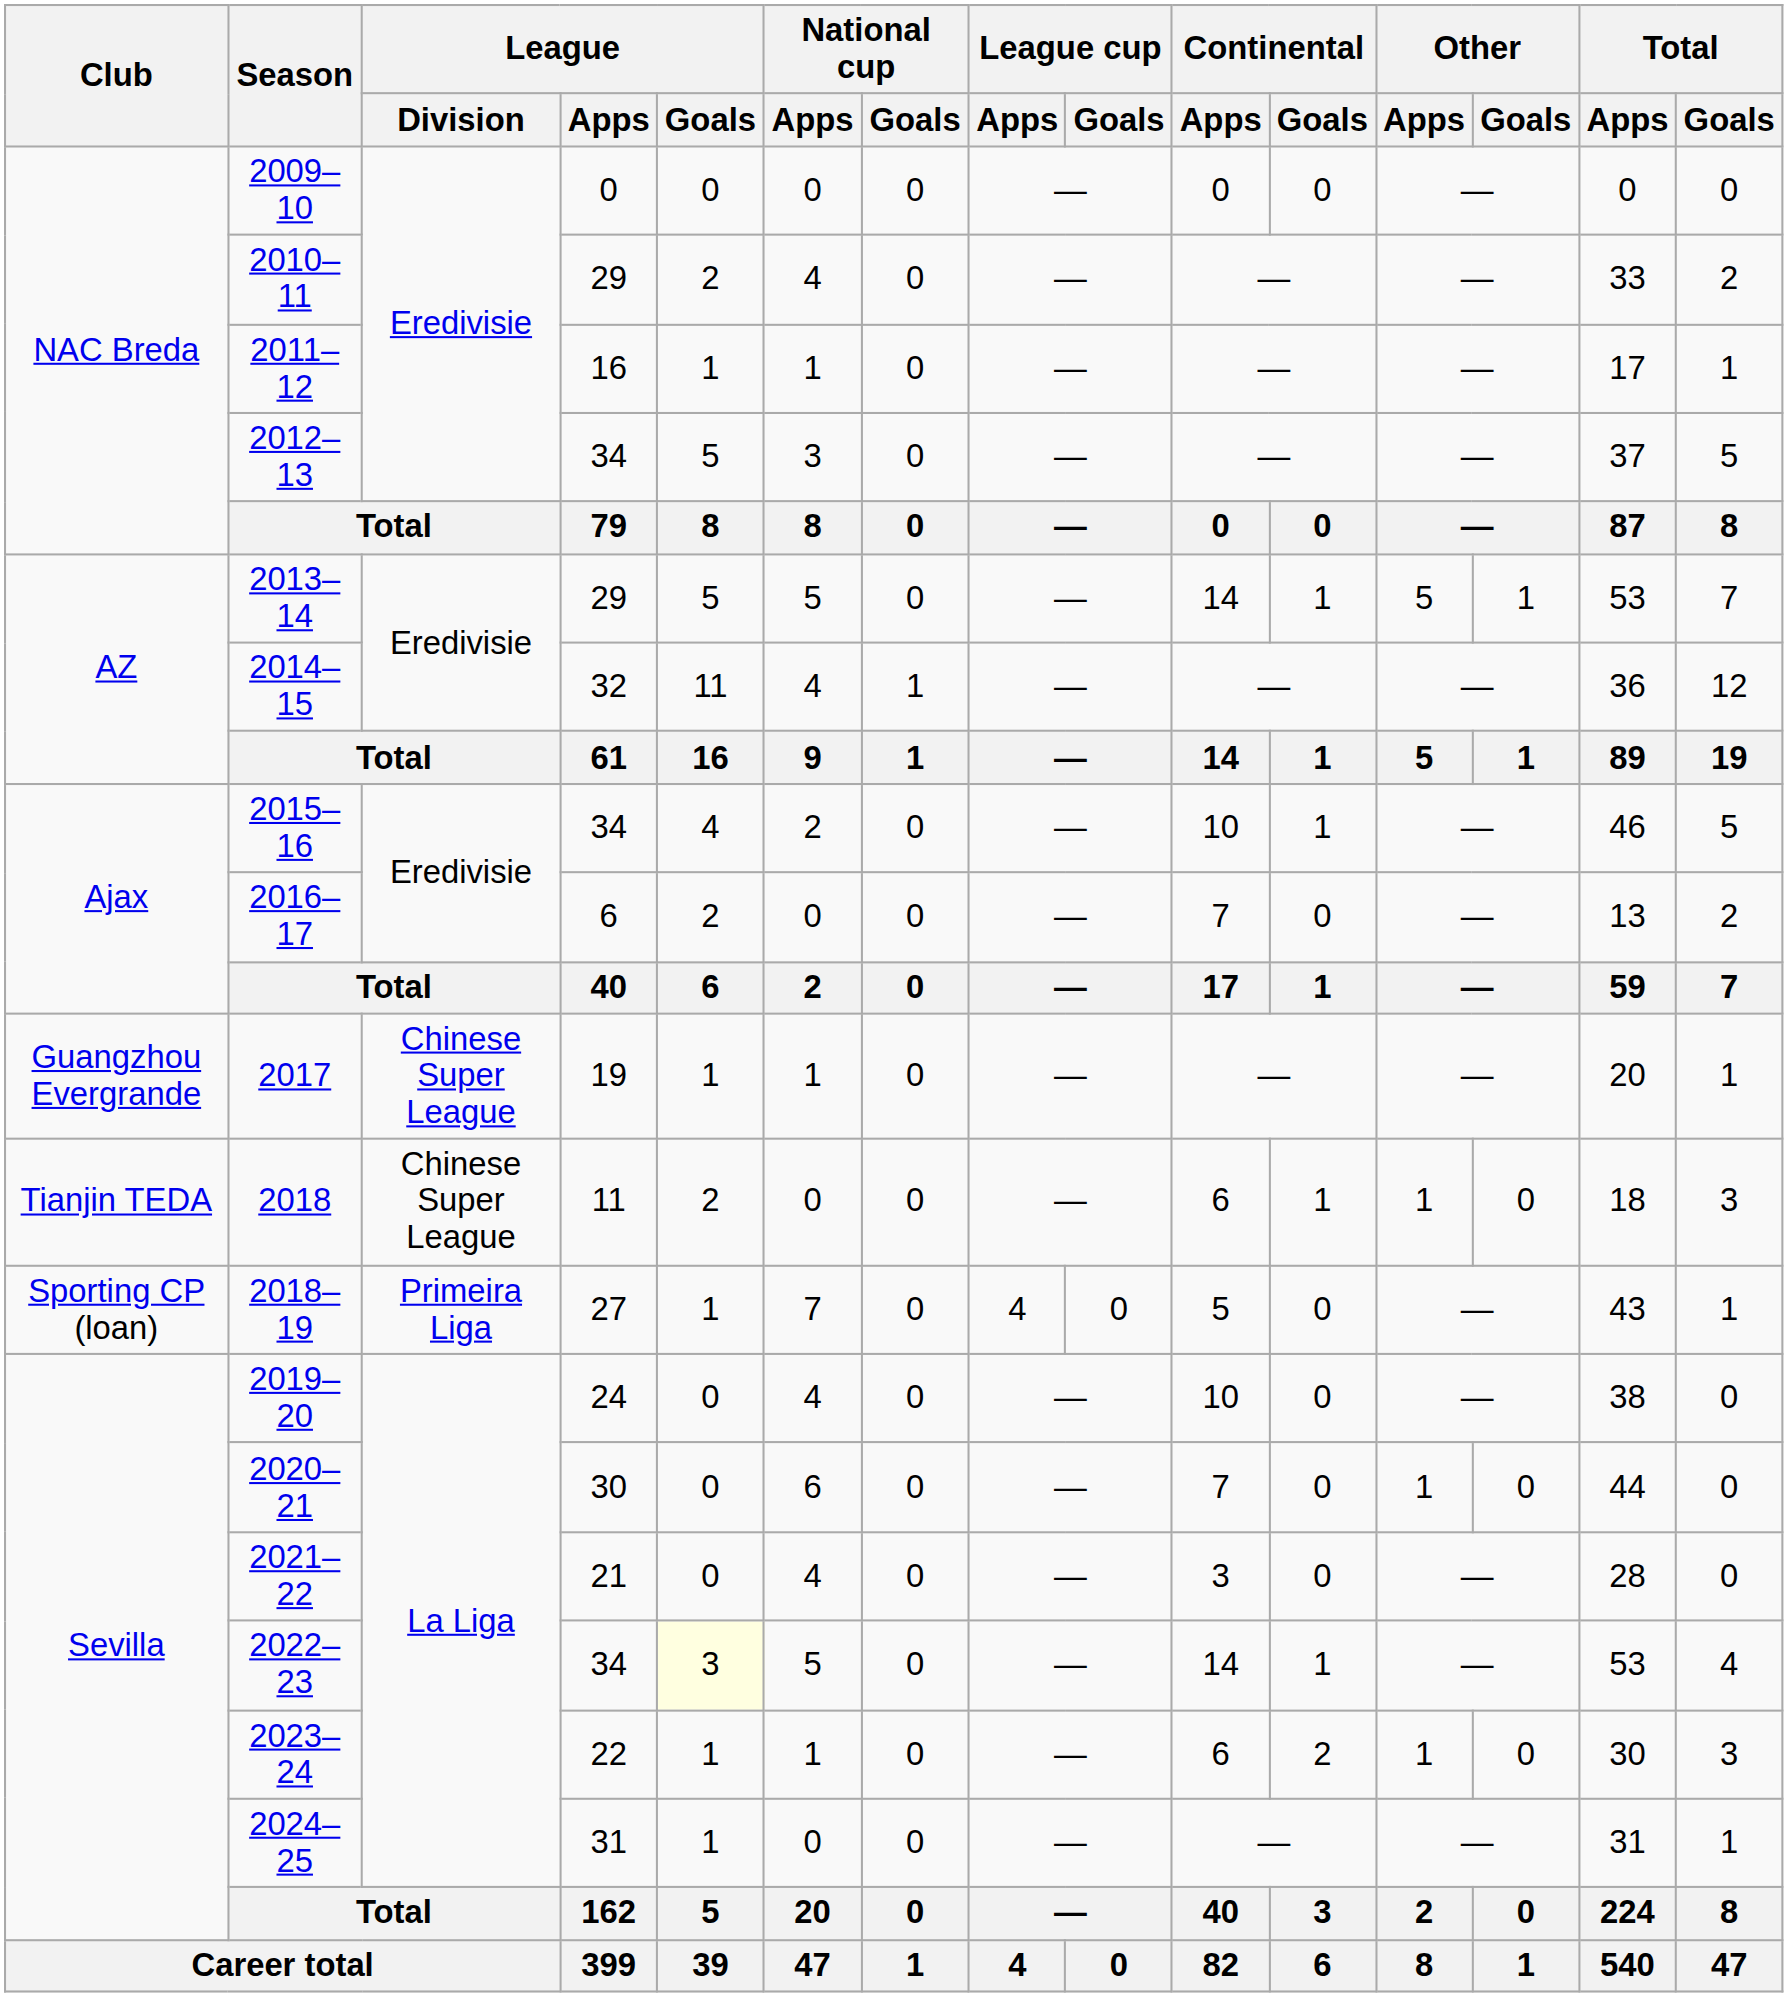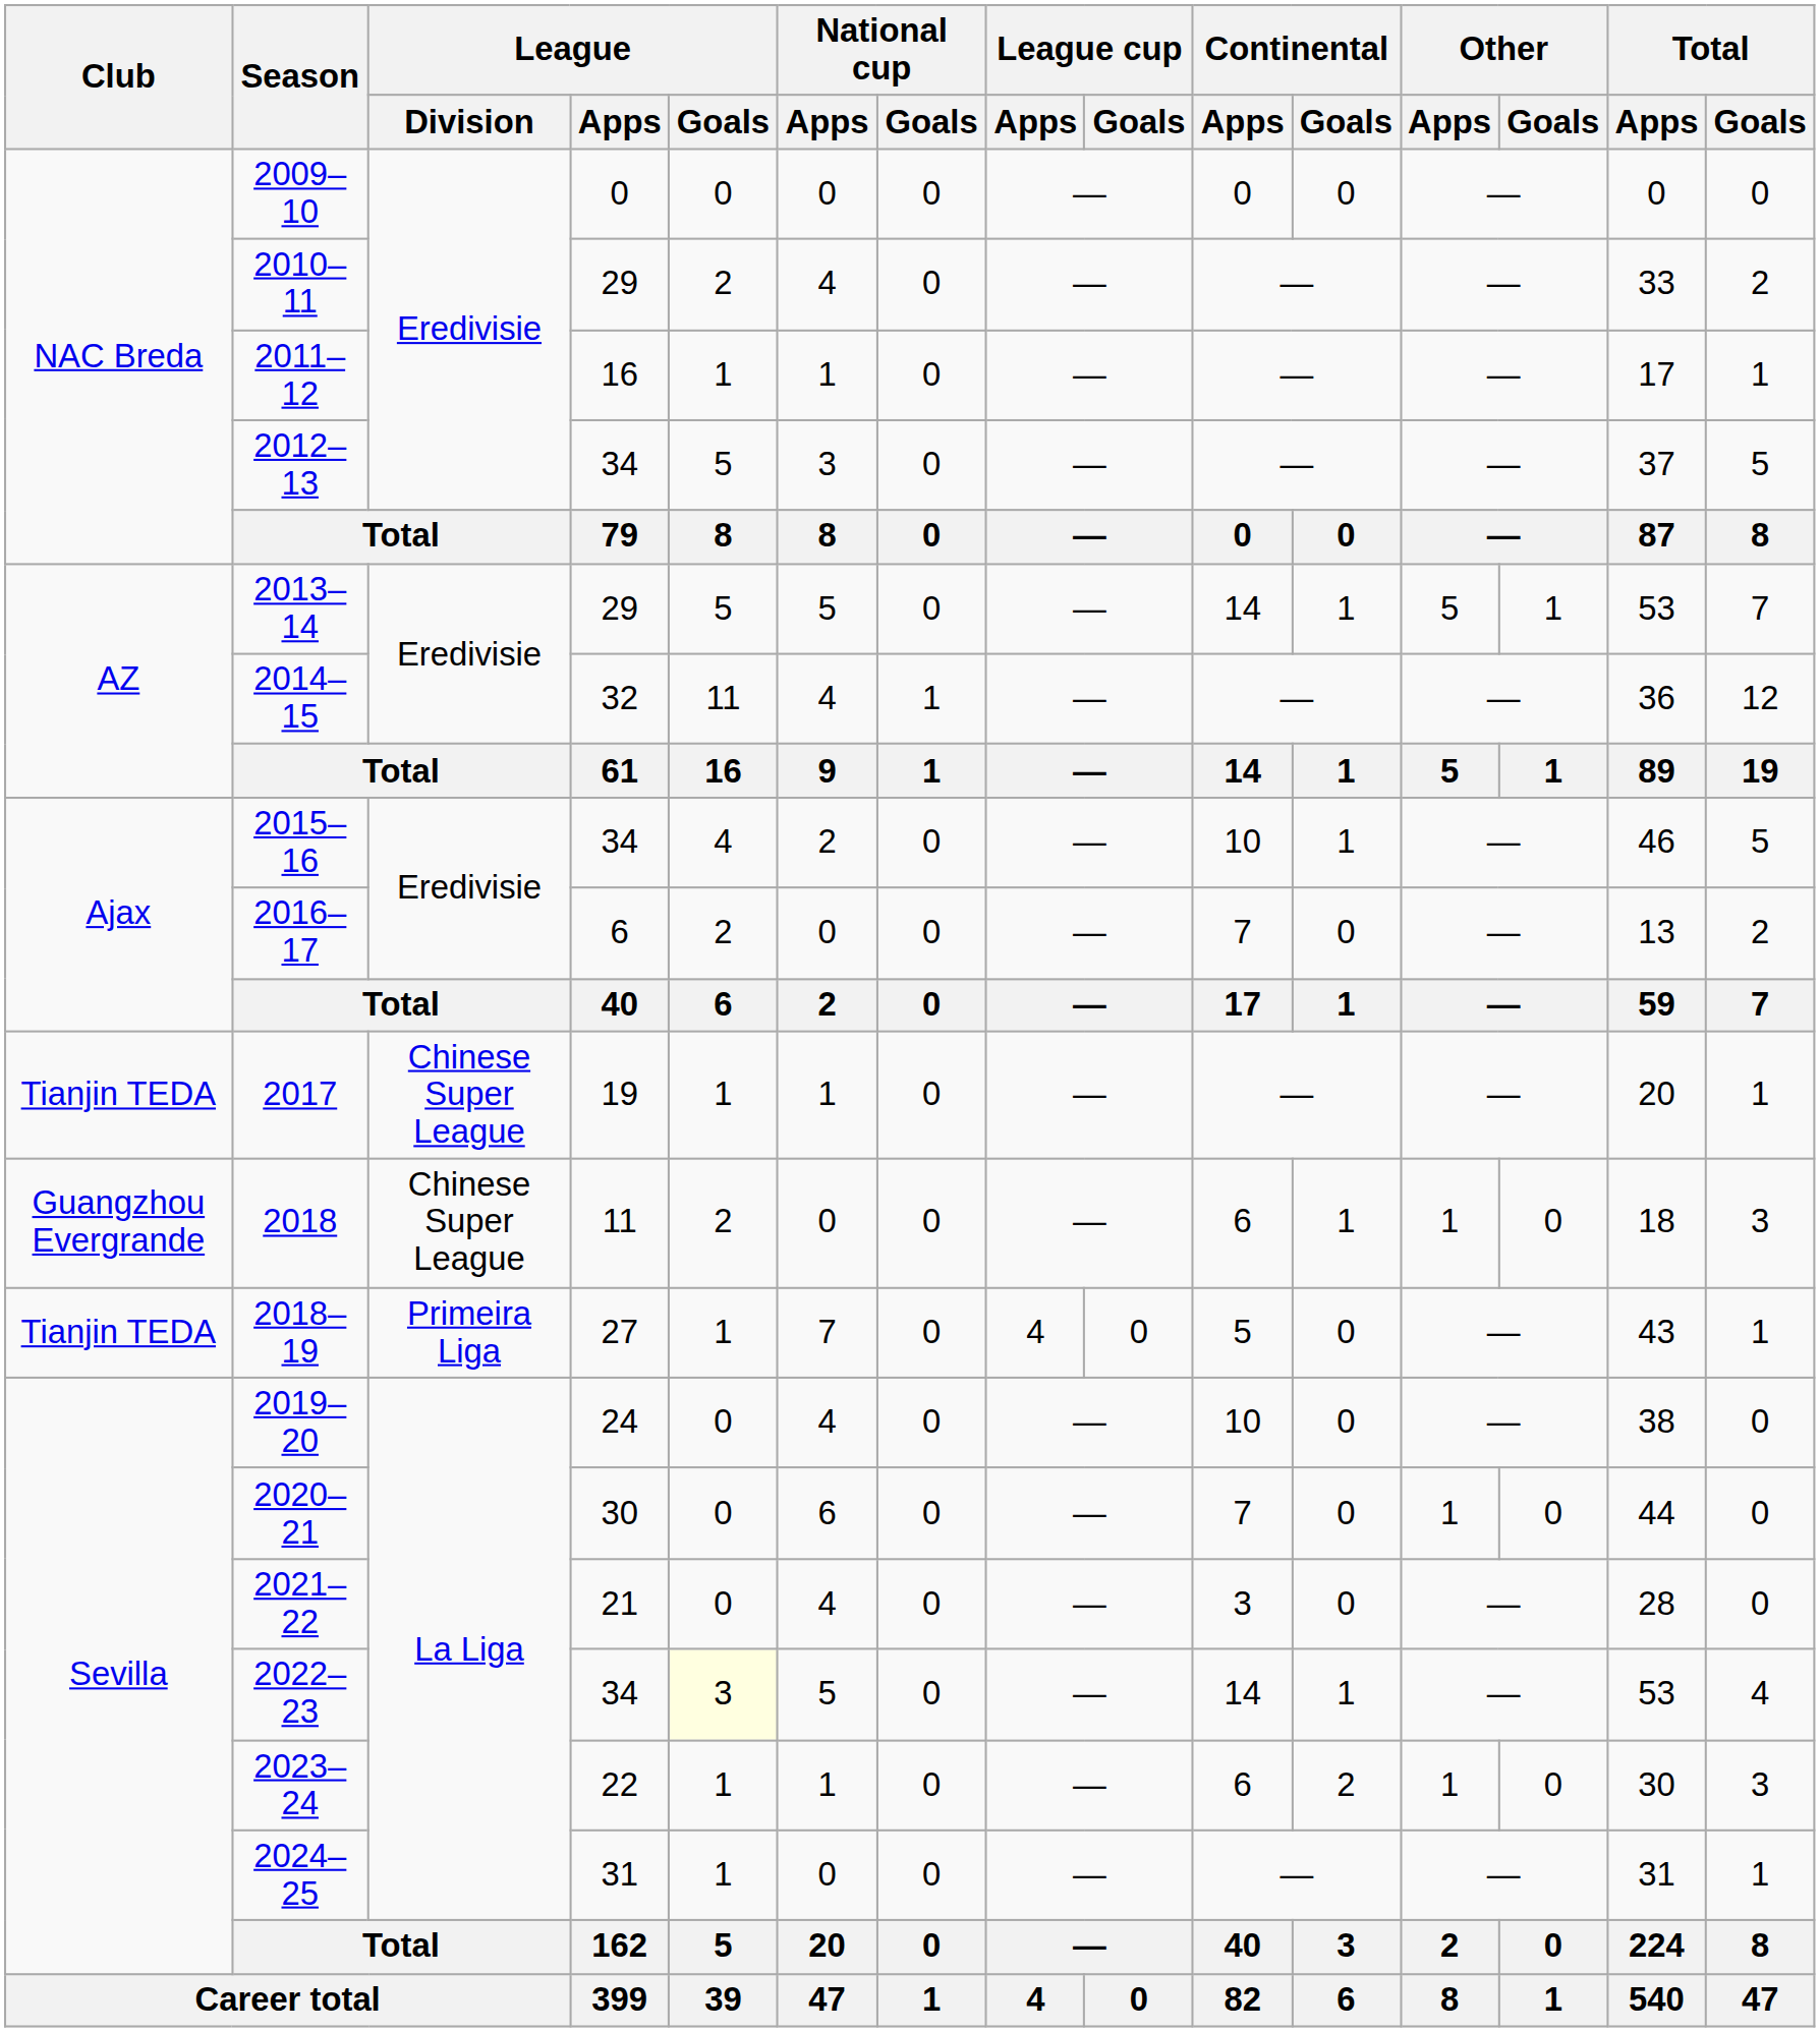2017 | Club: Guangzhou Evergrande -> Tianjin TEDA
2018 | Club: Tianjin TEDA -> Guangzhou Evergrande
2018–19 | Club: Sporting CP (loan) -> Tianjin TEDA
